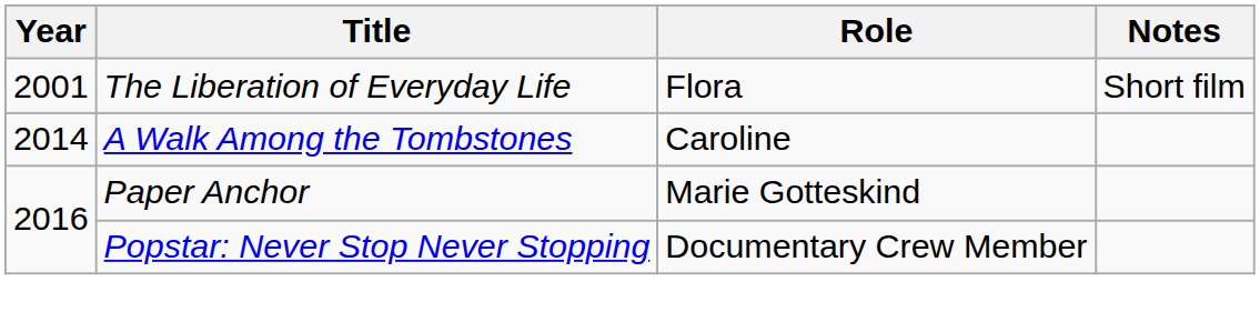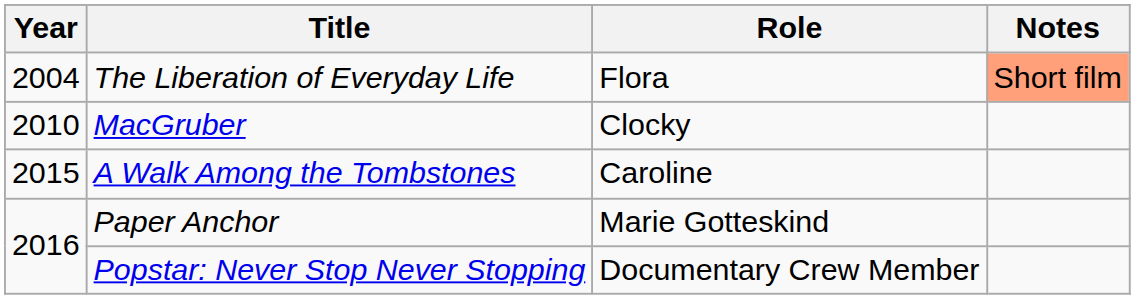The Liberation of Everyday Life | Year: 2001 -> 2004
The Liberation of Everyday Life | Notes: no background -> lightsalmon background
+ row: 2010 | MacGruber | Clocky
A Walk Among the Tombstones | Year: 2014 -> 2015
